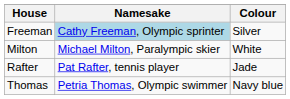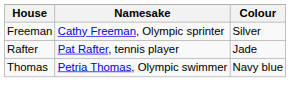Freeman | Namesake: lightblue background -> no background
- row: Milton | Michael Milton, Paralympic skier | White
